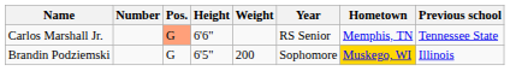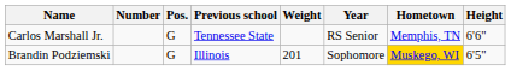columns swapped: Height <-> Previous school
Carlos Marshall Jr. | Pos.: lightsalmon background -> no background
Brandin Podziemski | Weight: 200 -> 201
